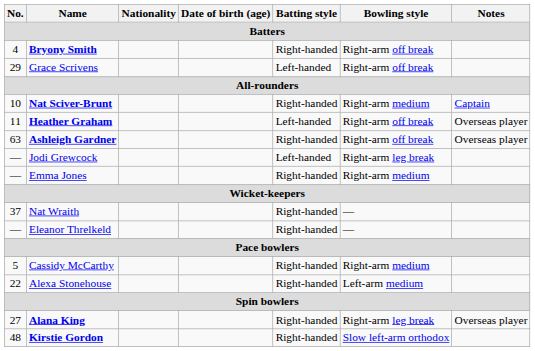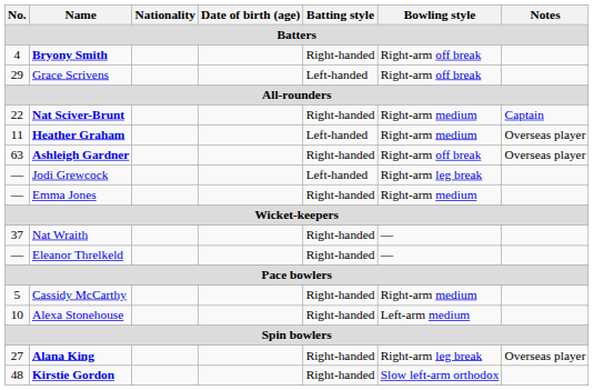Nat Sciver-Brunt | No.: 10 -> 22
Heather Graham | Bowling style: Right-arm off break -> Right-arm medium
Alexa Stonehouse | No.: 22 -> 10
